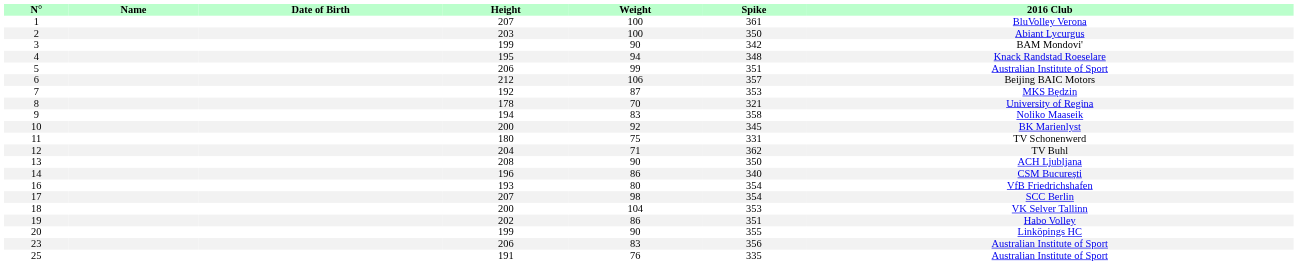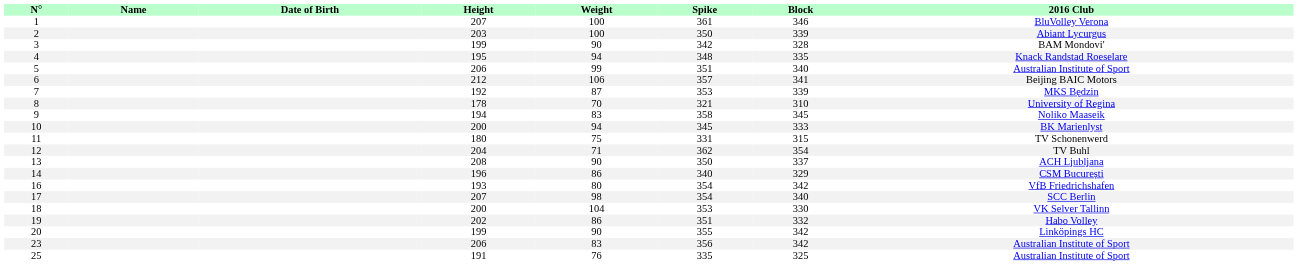+ column: Block | 346 | 339 | 328 | 335 | 340 | 341 | 339 | 310 | 345 | 333 | 315 | 354 | 337 | 329 | 342 | 340 | 330 | 332 | 342 | 342 | 325
10 | Weight: 92 -> 94
